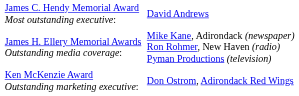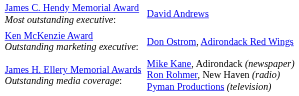rows swapped: James H. Ellery Memorial Awards Outstanding media coverage: <-> Ken McKenzie Award Outstanding marketing executive:
